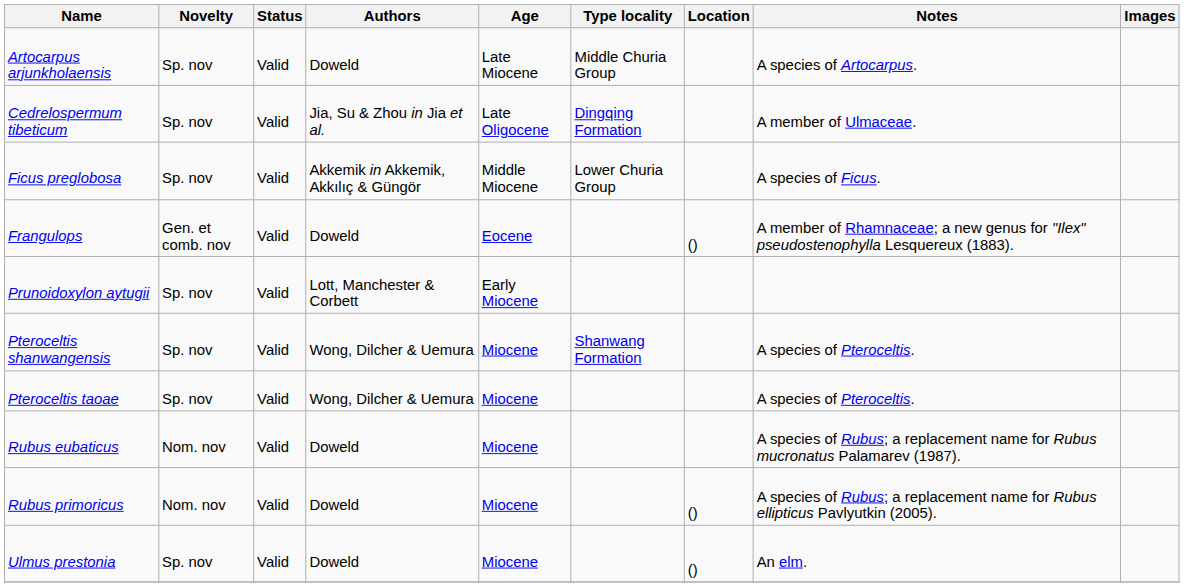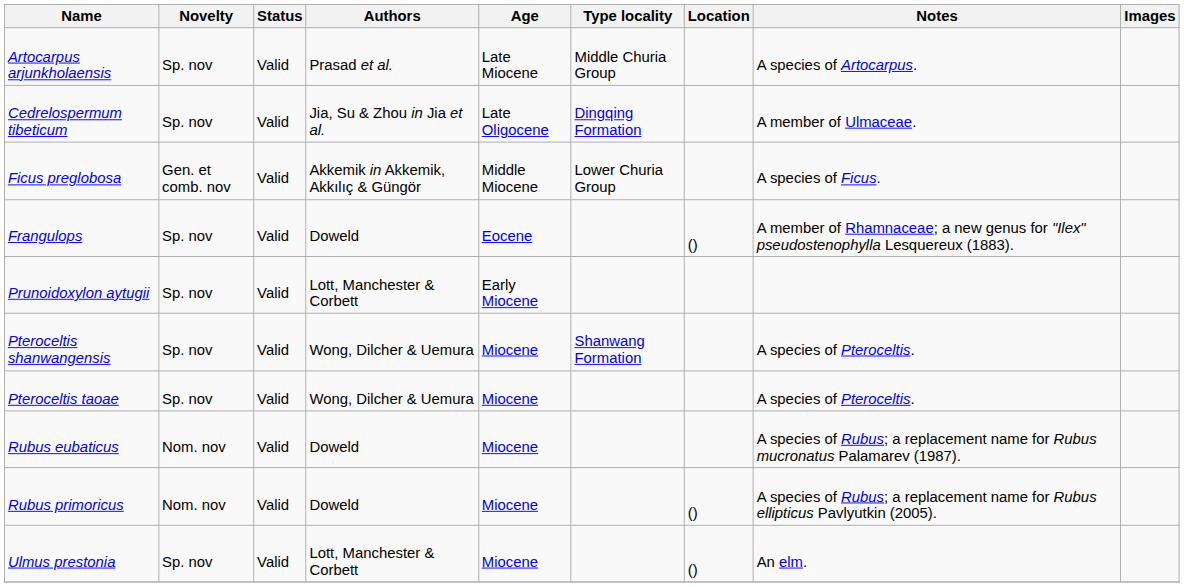Artocarpus arjunkholaensis | Authors: Doweld -> Prasad et al.
Ficus preglobosa | Novelty: Sp. nov -> Gen. et comb. nov
Frangulops | Novelty: Gen. et comb. nov -> Sp. nov
Ulmus prestonia | Authors: Doweld -> Lott, Manchester & Corbett
